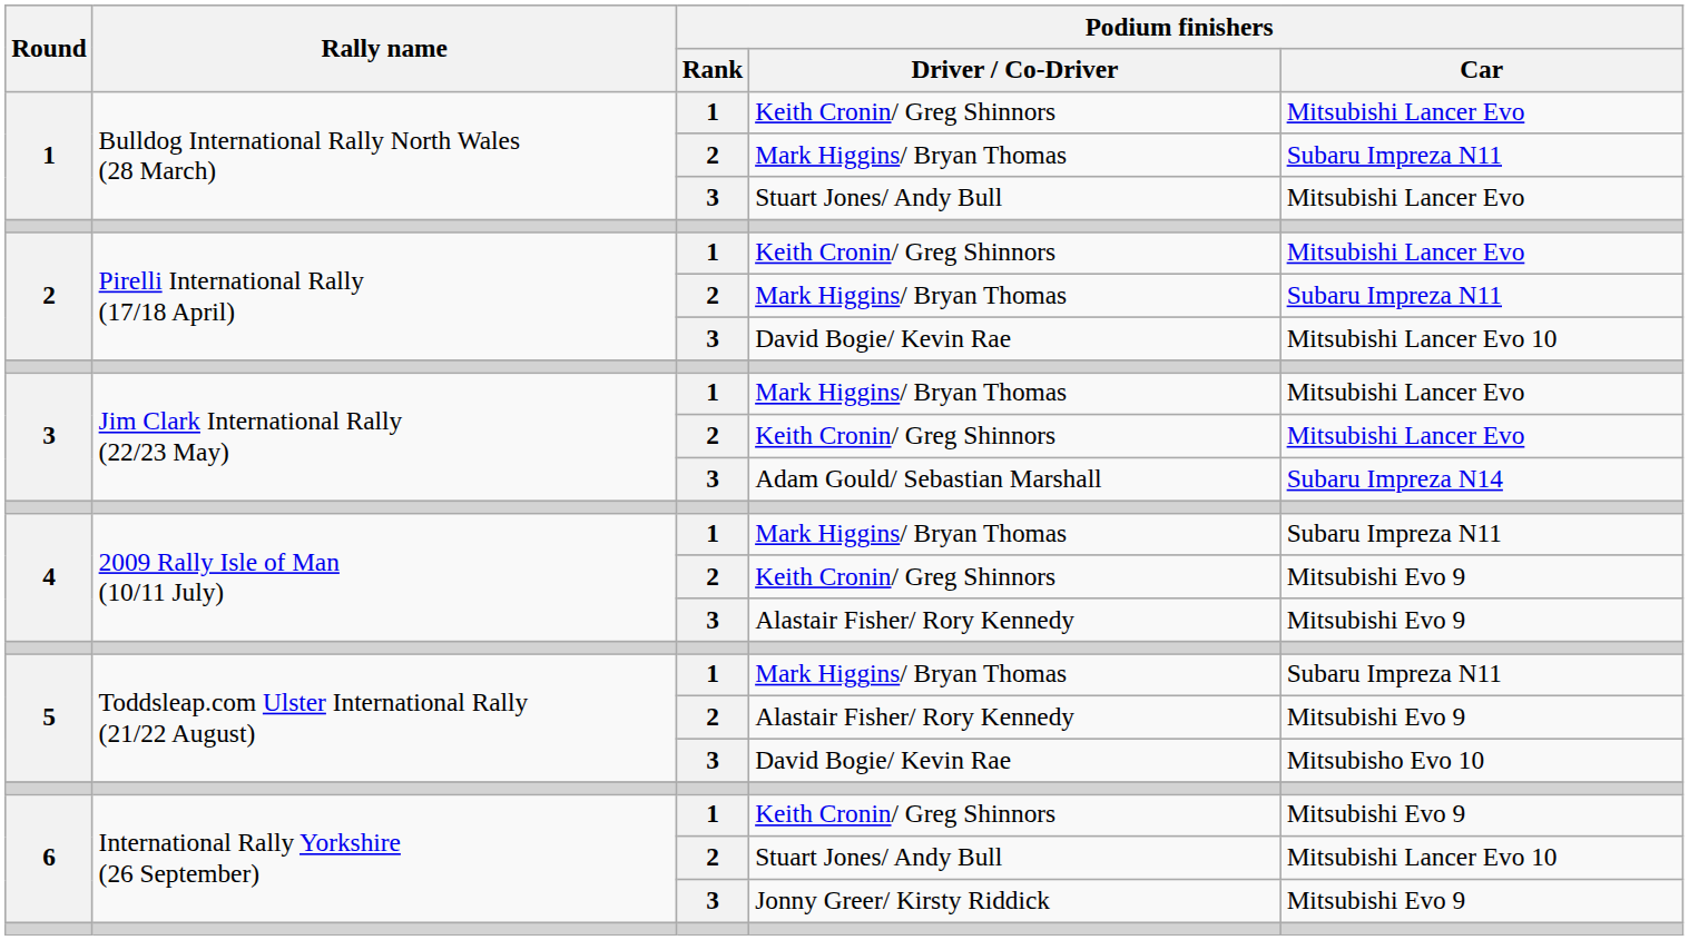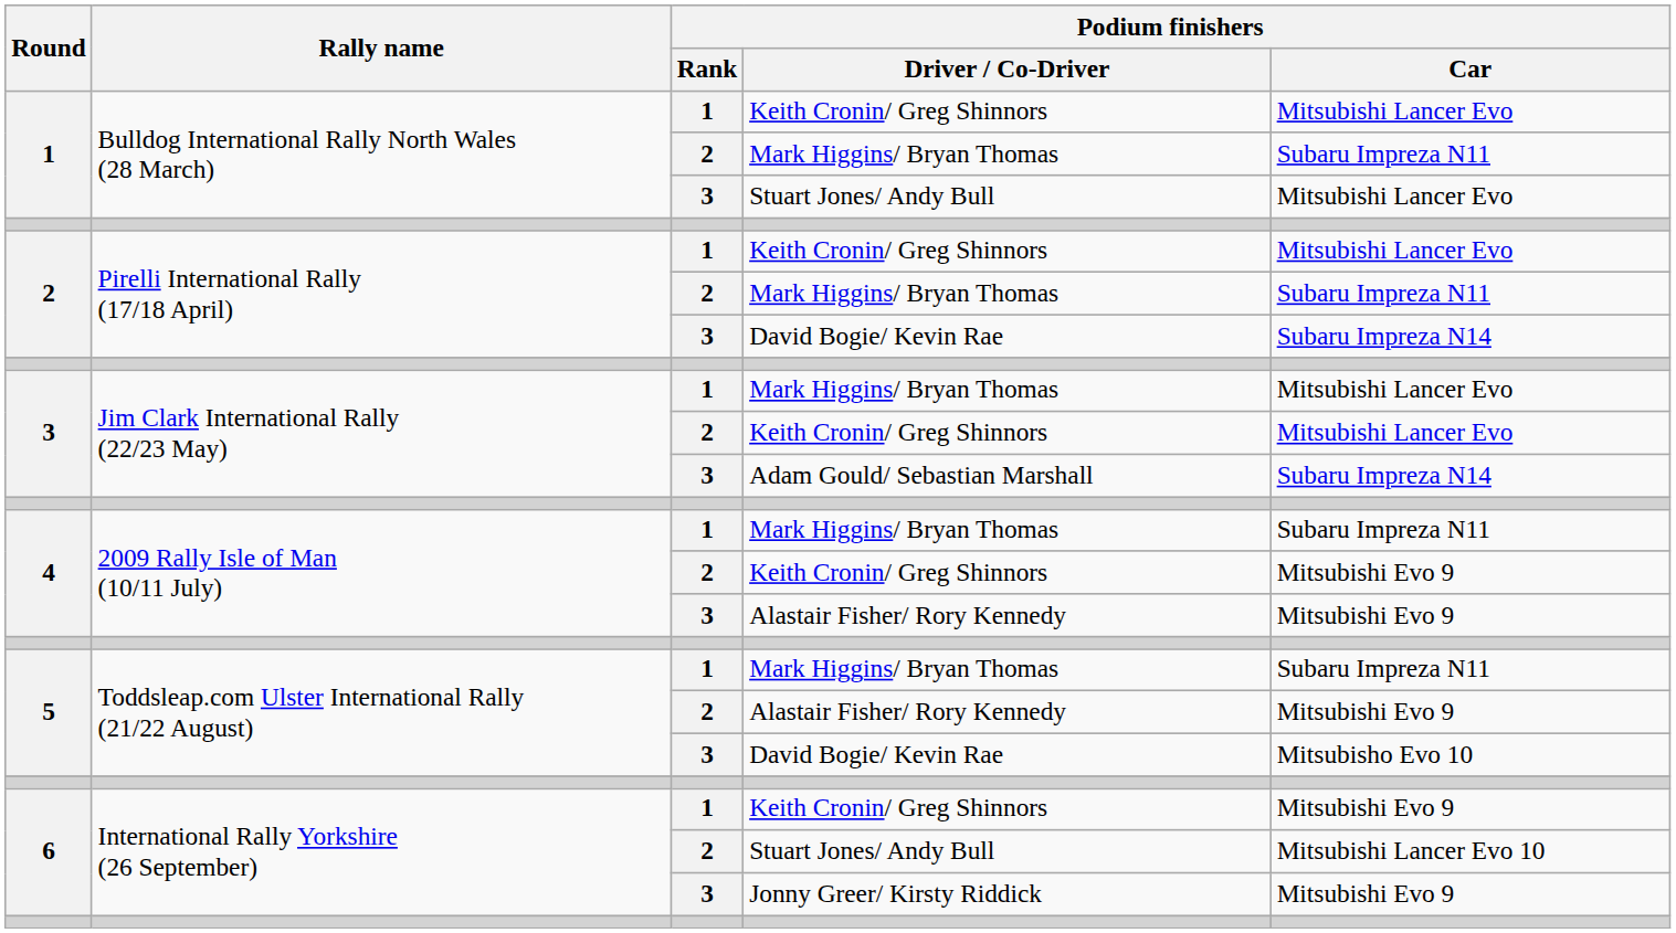2 / David Bogie/ Kevin Rae | Podium finishers / Car: Mitsubishi Lancer Evo 10 -> Subaru Impreza N14
